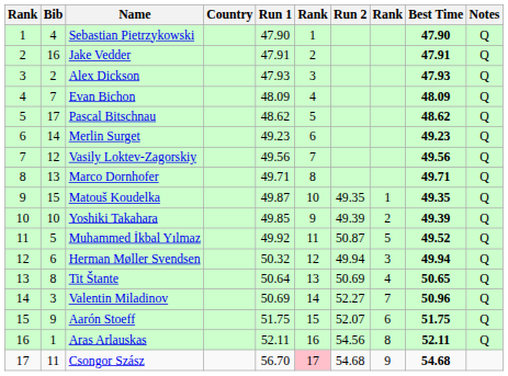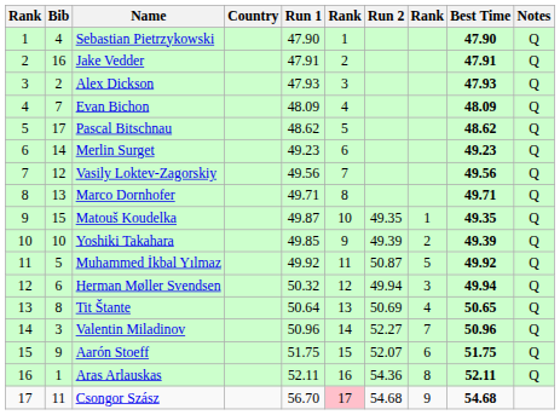Muhammed İkbal Yılmaz | Best Time: 49.52 -> 49.92
Valentin Miladinov | Run 1: 50.69 -> 50.96
Aras Arlauskas | Run 2: 54.56 -> 54.36
